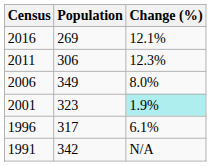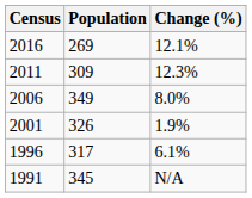2011 | Population: 306 -> 309
2001 | Population: 323 -> 326
2001 | Change (%): paleturquoise background -> no background
1991 | Population: 342 -> 345
